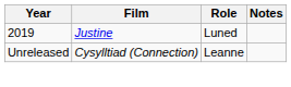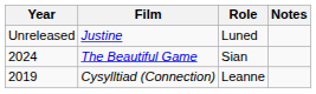Justine | Year: 2019 -> Unreleased
+ row: 2024 | The Beautiful Game | Sian
Cysylltiad (Connection) | Year: Unreleased -> 2019
